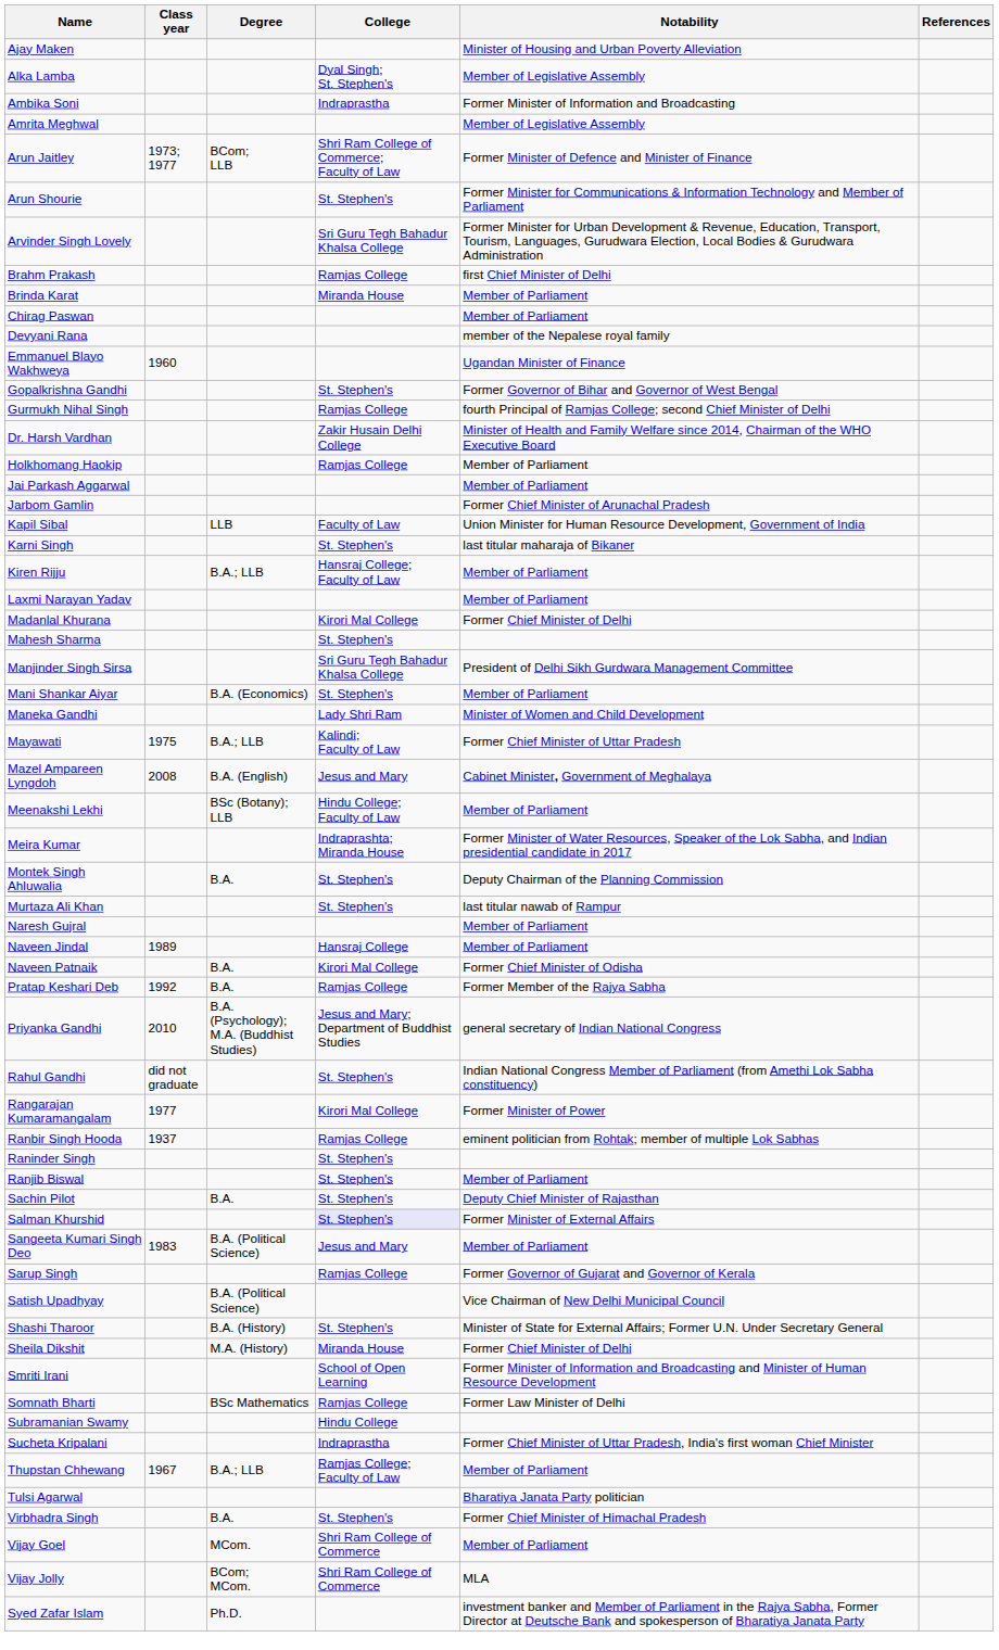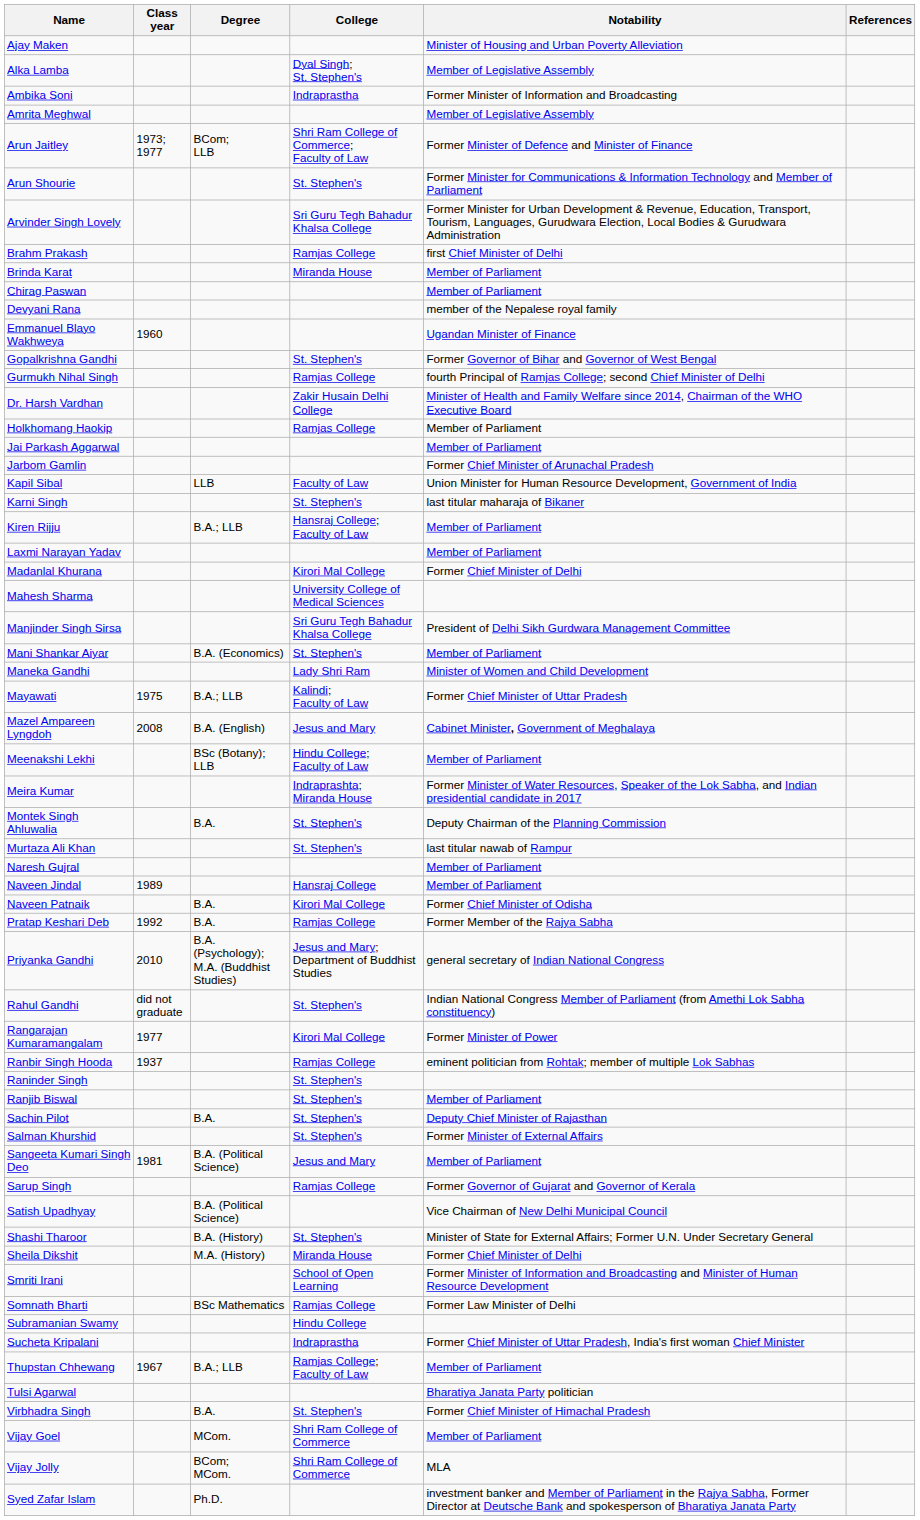Mahesh Sharma | College: St. Stephen's -> University College of Medical Sciences
Salman Khurshid | College: lavender background -> no background
Sangeeta Kumari Singh Deo | Class year: 1983 -> 1981
